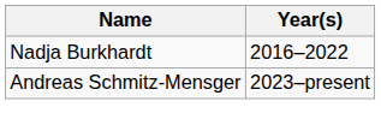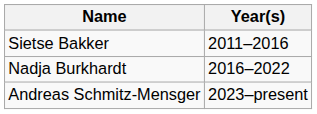+ row: Sietse Bakker | 2011–2016
